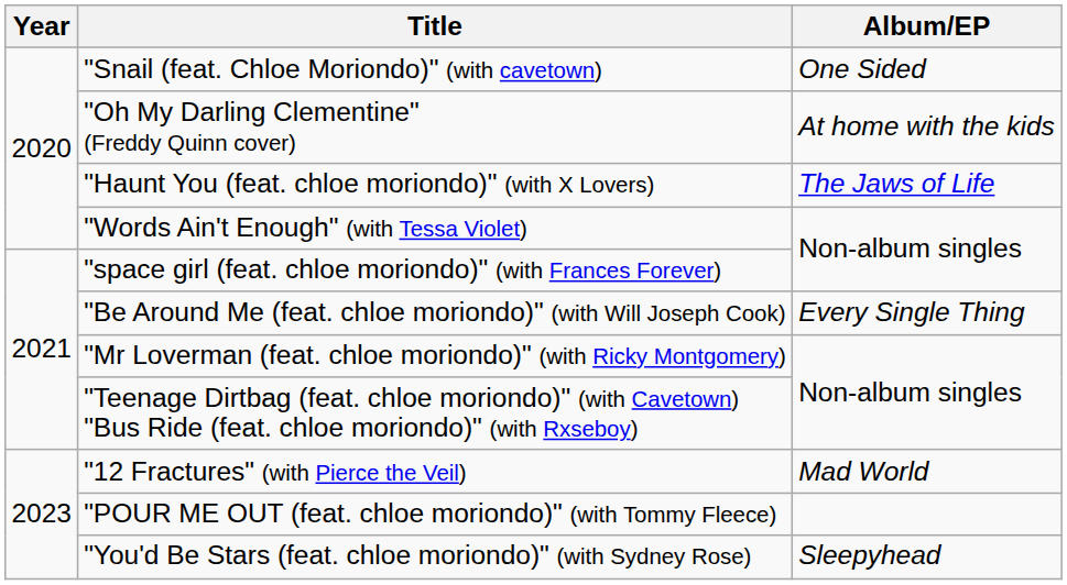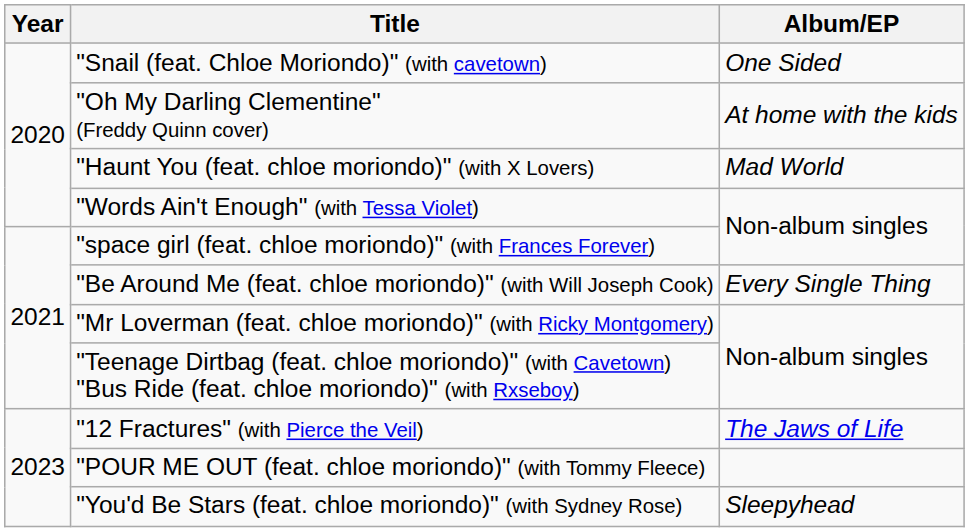"Haunt You (feat. chloe moriondo)" (with X Lovers) | Album/EP: The Jaws of Life -> Mad World
"12 Fractures" (with Pierce the Veil) | Album/EP: Mad World -> The Jaws of Life
